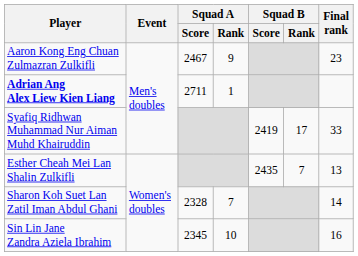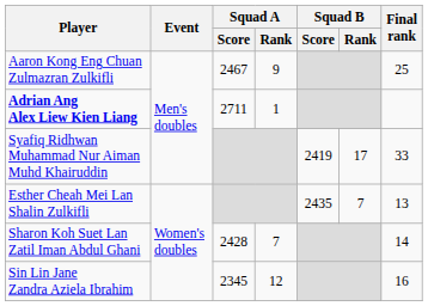Aaron Kong Eng Chuan Zulmazran Zulkifli | Final rank: 23 -> 25
Sharon Koh Suet Lan Zatil Iman Abdul Ghani | Squad A / Score: 2328 -> 2428
Sin Lin Jane Zandra Aziela Ibrahim | Squad A / Rank: 10 -> 12
